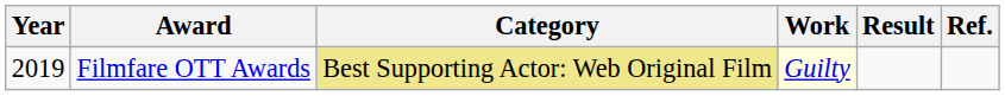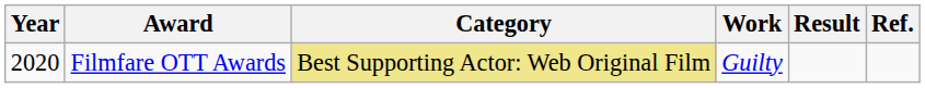Filmfare OTT Awards | Year: 2019 -> 2020
Filmfare OTT Awards | Work: lightyellow background -> no background
